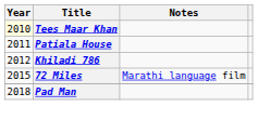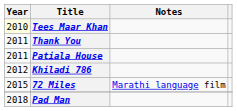+ row: 2011 | Thank You
